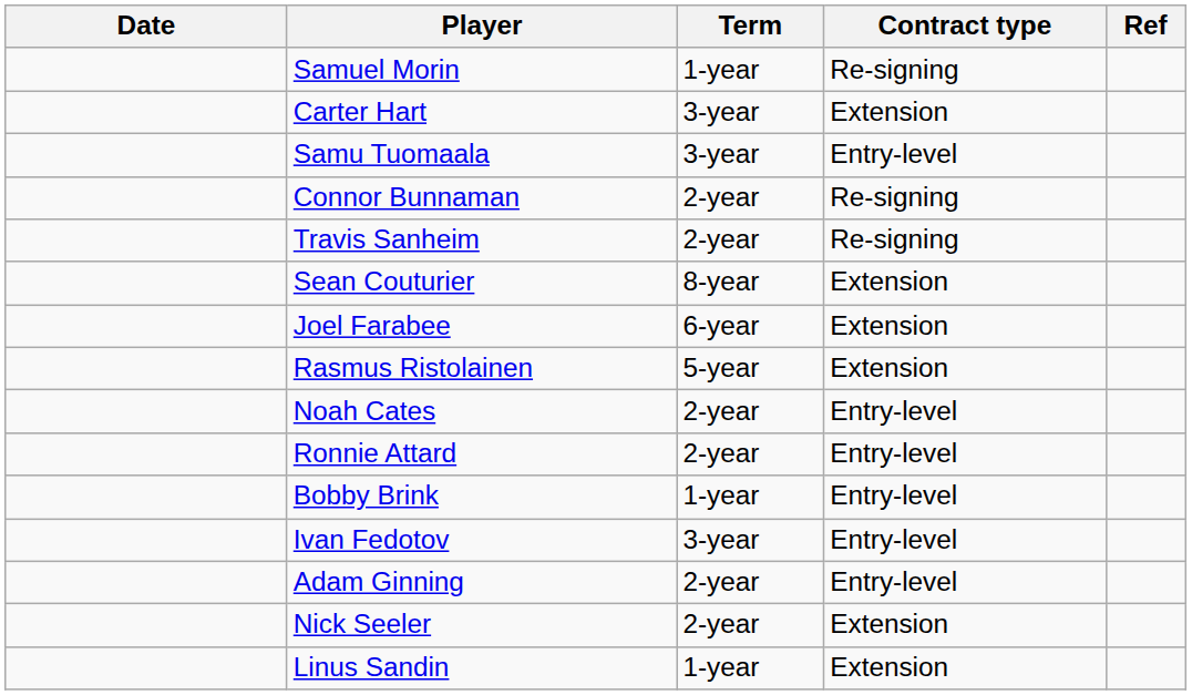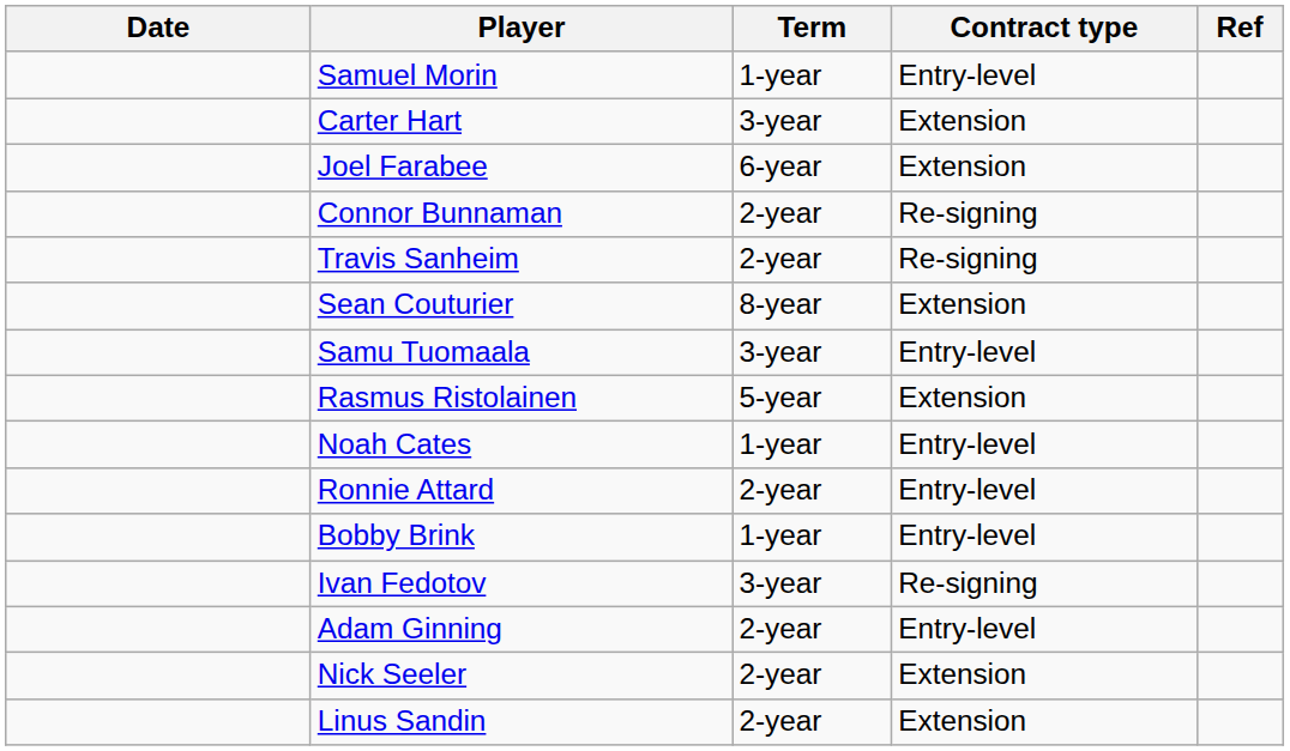Samuel Morin | Contract type: Re-signing -> Entry-level
rows swapped: Samu Tuomaala <-> Joel Farabee
Noah Cates | Term: 2-year -> 1-year
Ivan Fedotov | Contract type: Entry-level -> Re-signing
Linus Sandin | Term: 1-year -> 2-year
